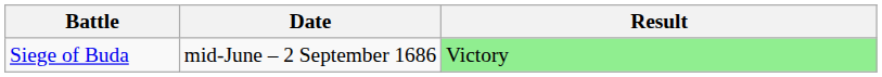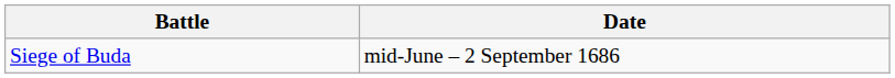- column: Result | Victory
